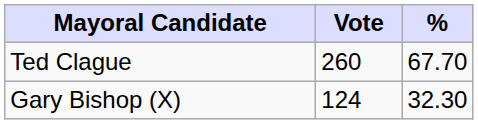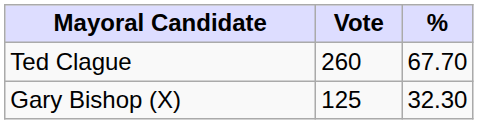Gary Bishop (X) | Vote: 124 -> 125
